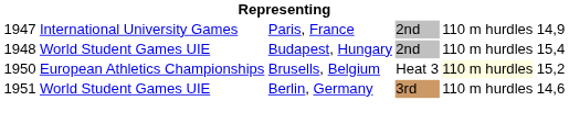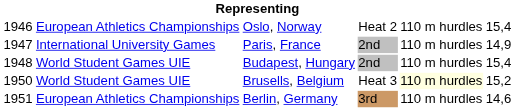+ row: 1946 | European Athletics Championships | Oslo, Norway | Heat 2 | 110 m hurdles | 15,4
Brusells, Belgium | column 2: European Athletics Championships -> World Student Games UIE
Berlin, Germany | column 2: World Student Games UIE -> European Athletics Championships
